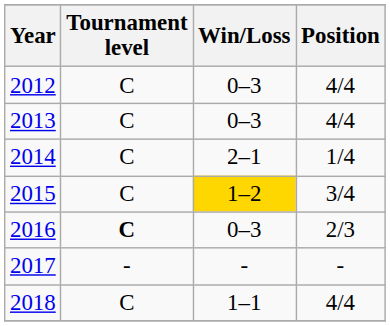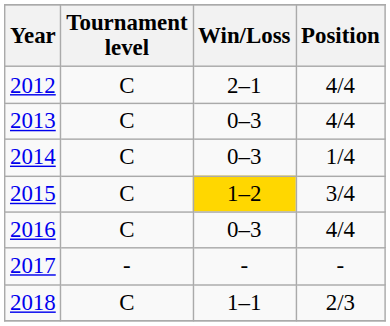2012 | Win/Loss: 0–3 -> 2–1
2014 | Win/Loss: 2–1 -> 0–3
2016 | Tournament level: bold -> normal
2016 | Position: 2/3 -> 4/4
2018 | Position: 4/4 -> 2/3
